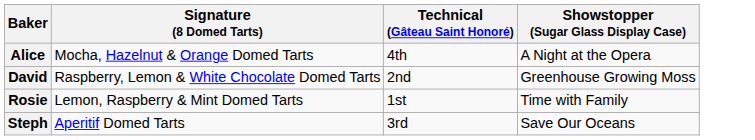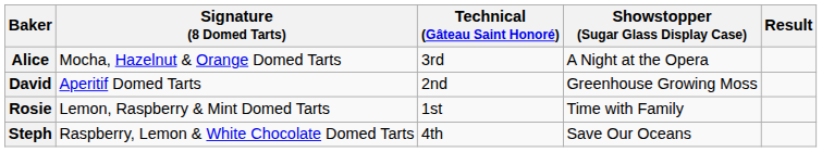+ column: Result
Alice | Technical (Gâteau Saint Honoré): 4th -> 3rd
David | Signature (8 Domed Tarts): Raspberry, Lemon & White Chocolate Domed Tarts -> Aperitif Domed Tarts
Steph | Signature (8 Domed Tarts): Aperitif Domed Tarts -> Raspberry, Lemon & White Chocolate Domed Tarts
Steph | Technical (Gâteau Saint Honoré): 3rd -> 4th
